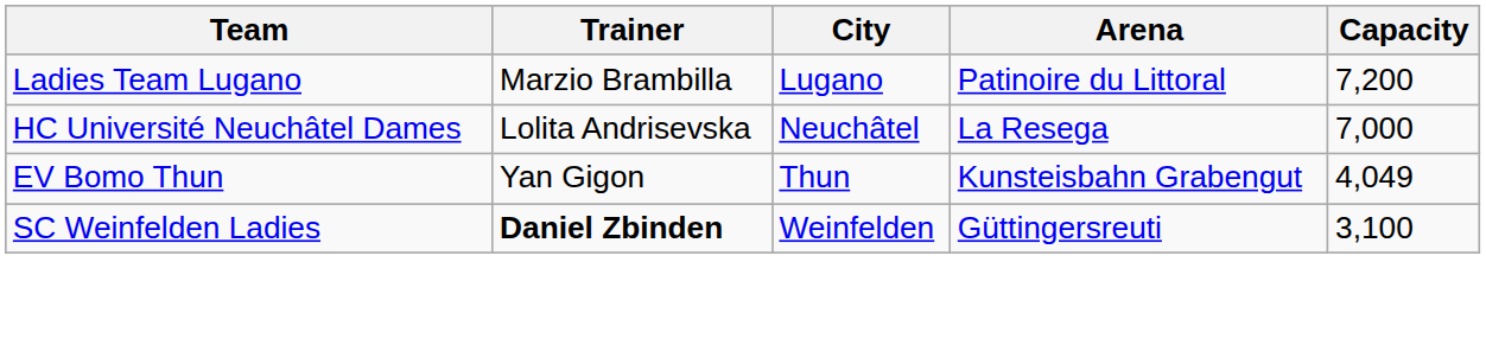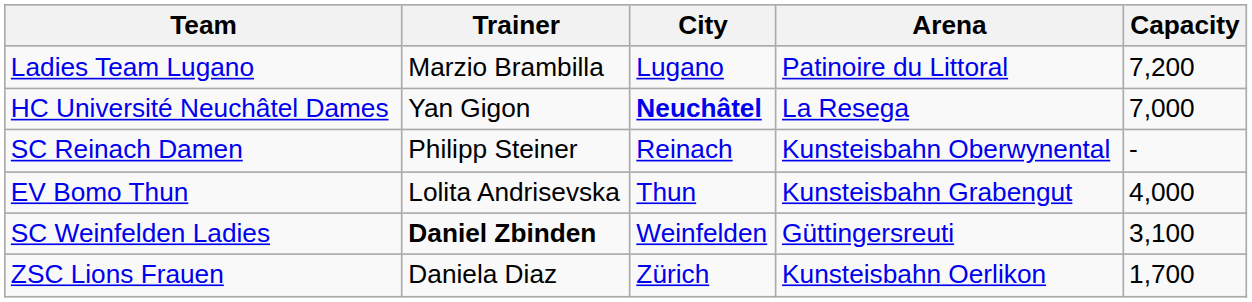HC Université Neuchâtel Dames | Trainer: Lolita Andrisevska -> Yan Gigon
HC Université Neuchâtel Dames | City: normal -> bold
+ row: SC Reinach Damen | Philipp Steiner | Reinach | Kunsteisbahn Oberwynental | -
EV Bomo Thun | Trainer: Yan Gigon -> Lolita Andrisevska
EV Bomo Thun | Capacity: 4,049 -> 4,000
+ row: ZSC Lions Frauen | Daniela Diaz | Zürich | Kunsteisbahn Oerlikon | 1,700
